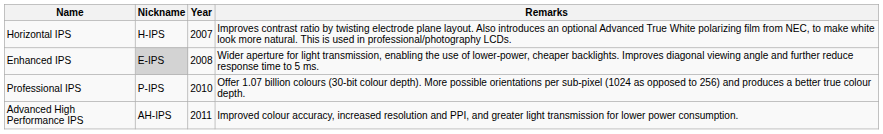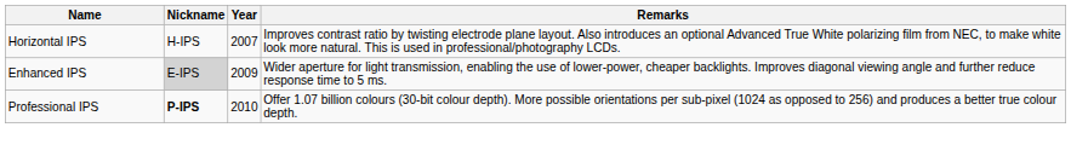Enhanced IPS | Year: 2008 -> 2009
Professional IPS | Nickname: normal -> bold
- row: Advanced High Performance IPS | AH-IPS | 2011 | Improved colour accuracy, increased resolution and PPI, and greater light transmission for lower power consumption.
